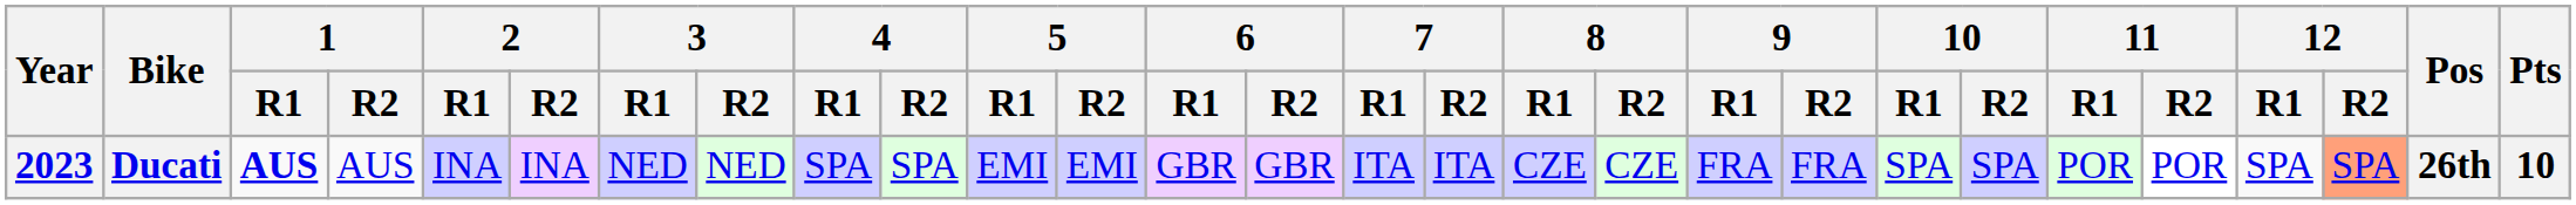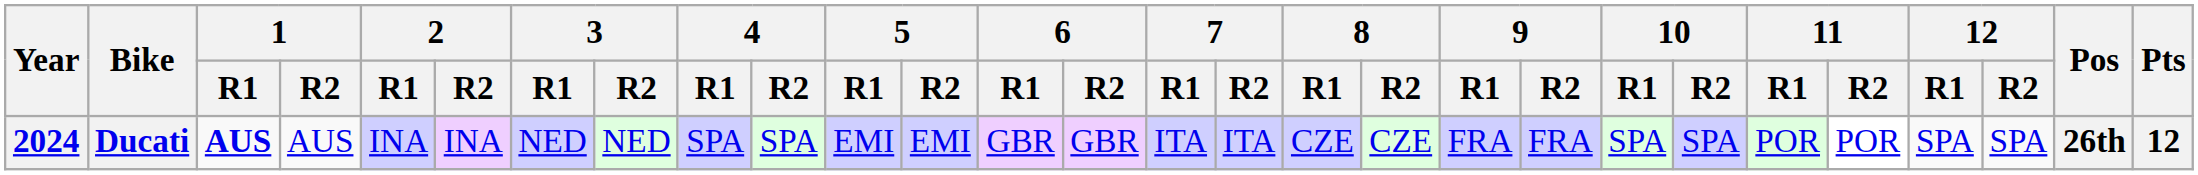Ducati | Year: 2023 -> 2024
Ducati | 12 / R2: lightsalmon background -> no background
Ducati | Pts: 10 -> 12
